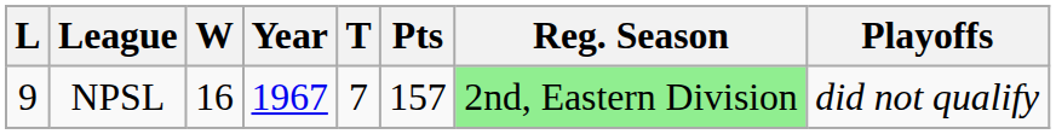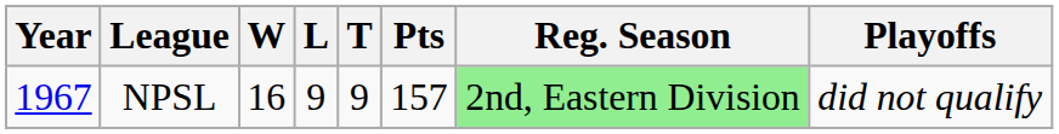columns swapped: Year <-> L
NPSL | T: 7 -> 9
